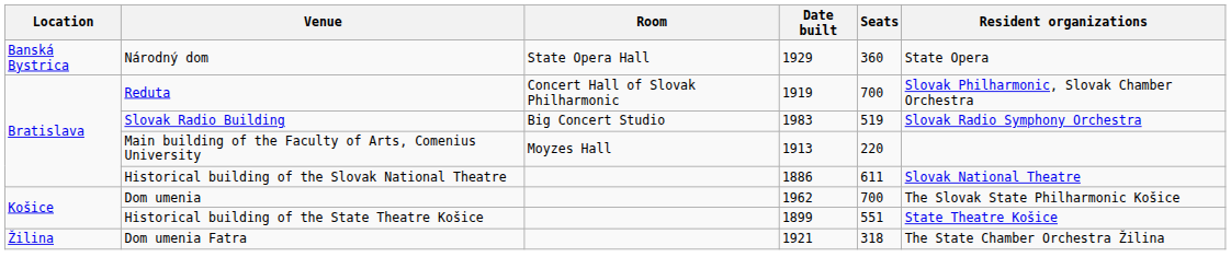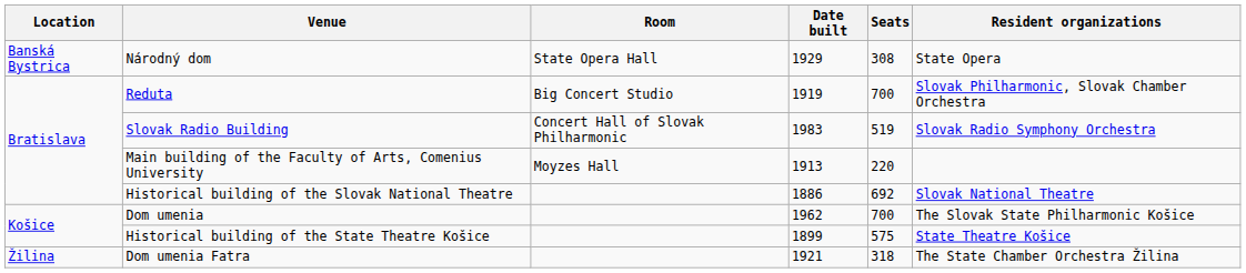Národný dom | Seats: 360 -> 308
Reduta | Room: Concert Hall of Slovak Philharmonic -> Big Concert Studio
Slovak Radio Building | Room: Big Concert Studio -> Concert Hall of Slovak Philharmonic
Historical building of the Slovak National Theatre | Seats: 611 -> 692
Historical building of the State Theatre Košice | Seats: 551 -> 575
